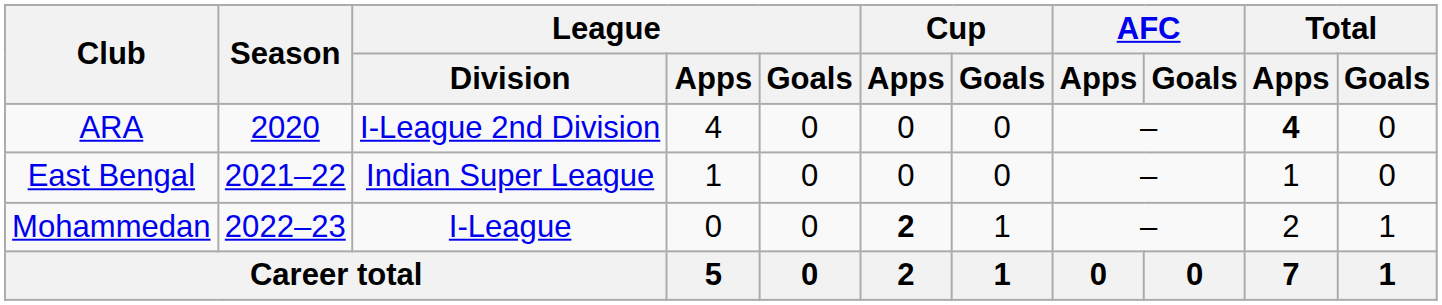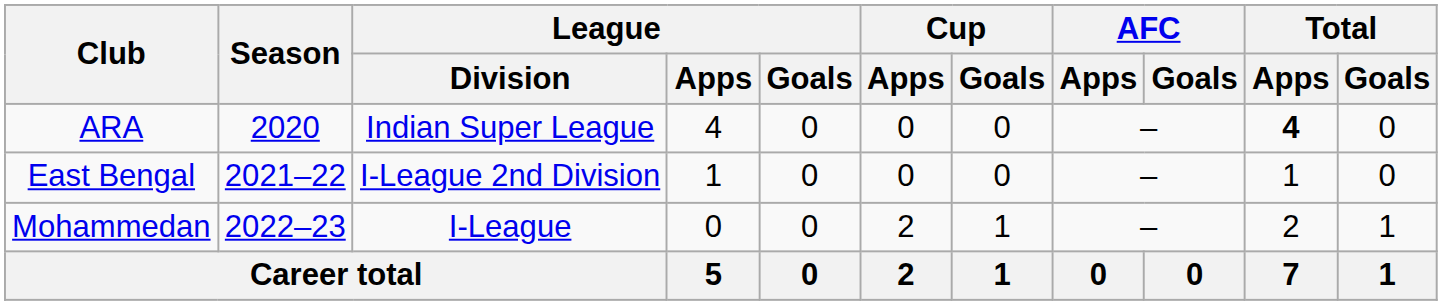ARA | League / Division: I-League 2nd Division -> Indian Super League
East Bengal | League / Division: Indian Super League -> I-League 2nd Division
Mohammedan | Cup / Apps: bold -> normal
